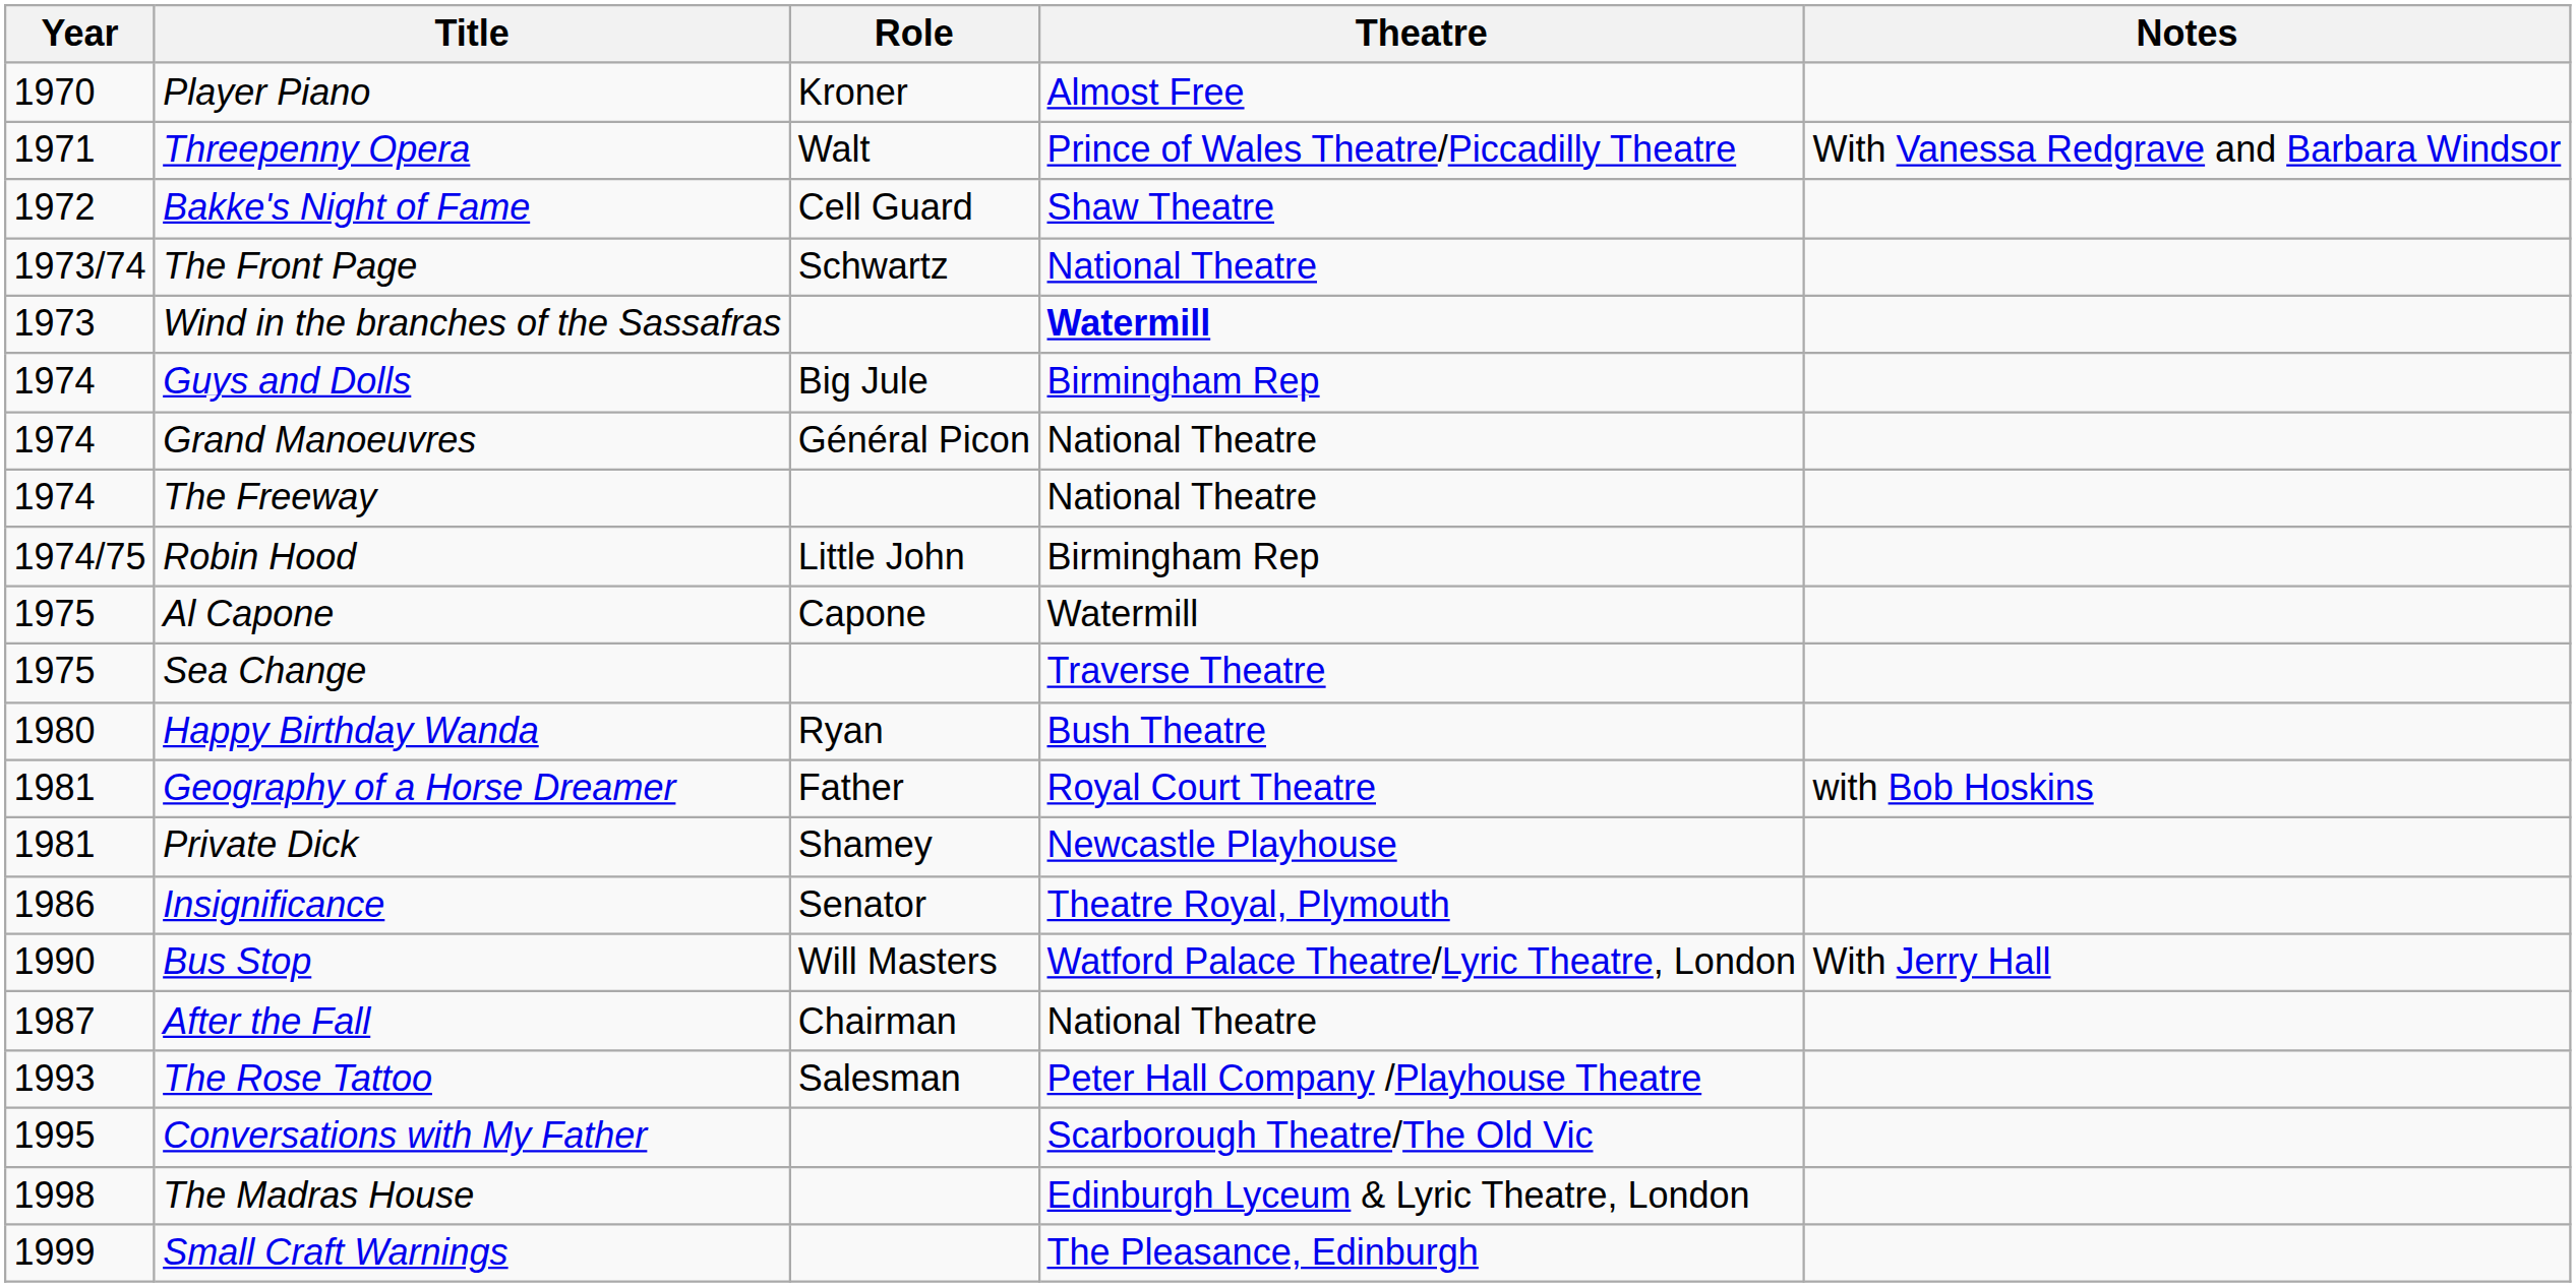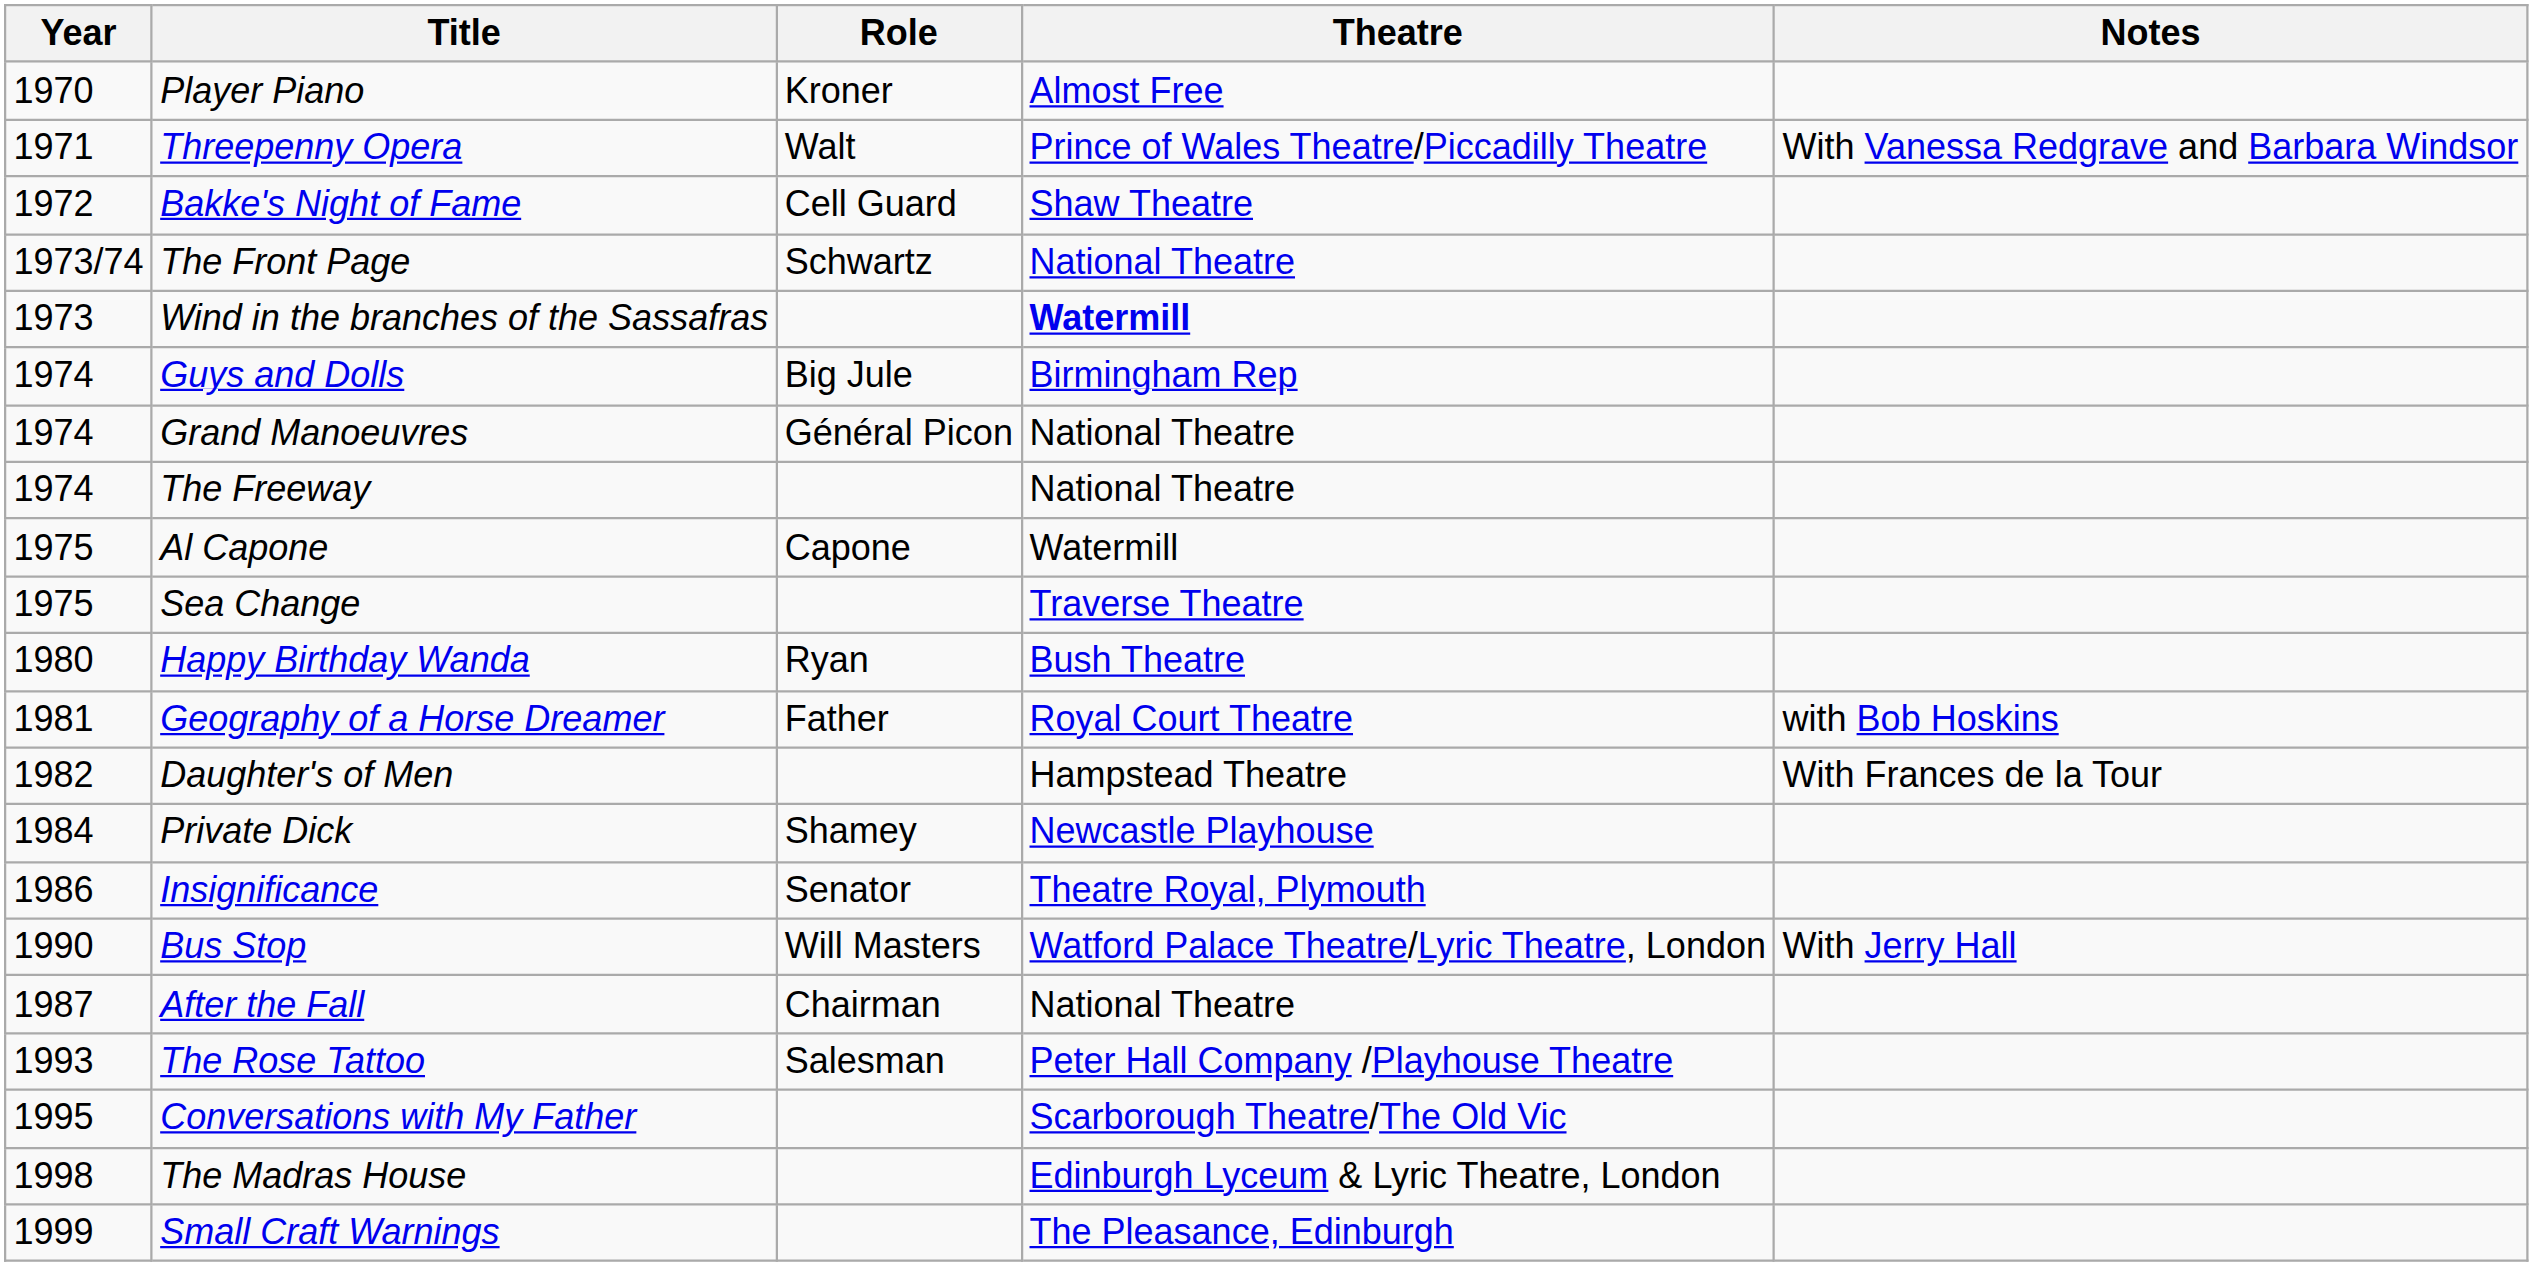- row: 1974/75 | Robin Hood | Little John | Birmingham Rep
+ row: 1982 | Daughter's of Men | Hampstead Theatre | With Frances de la Tour
Private Dick | Year: 1981 -> 1984
